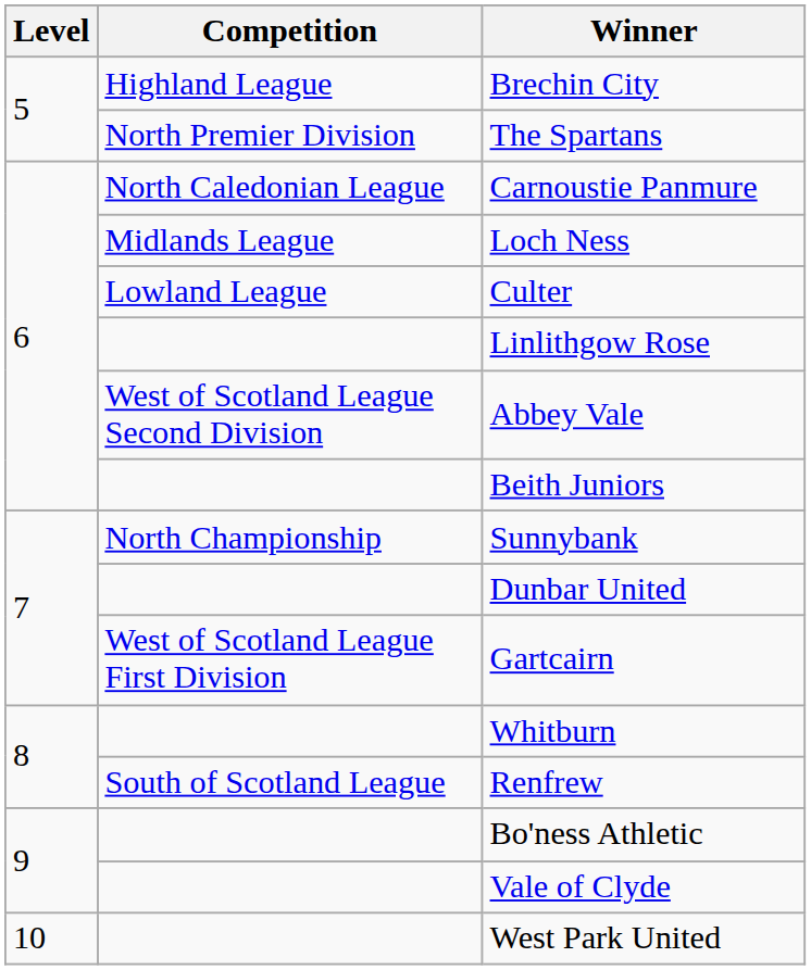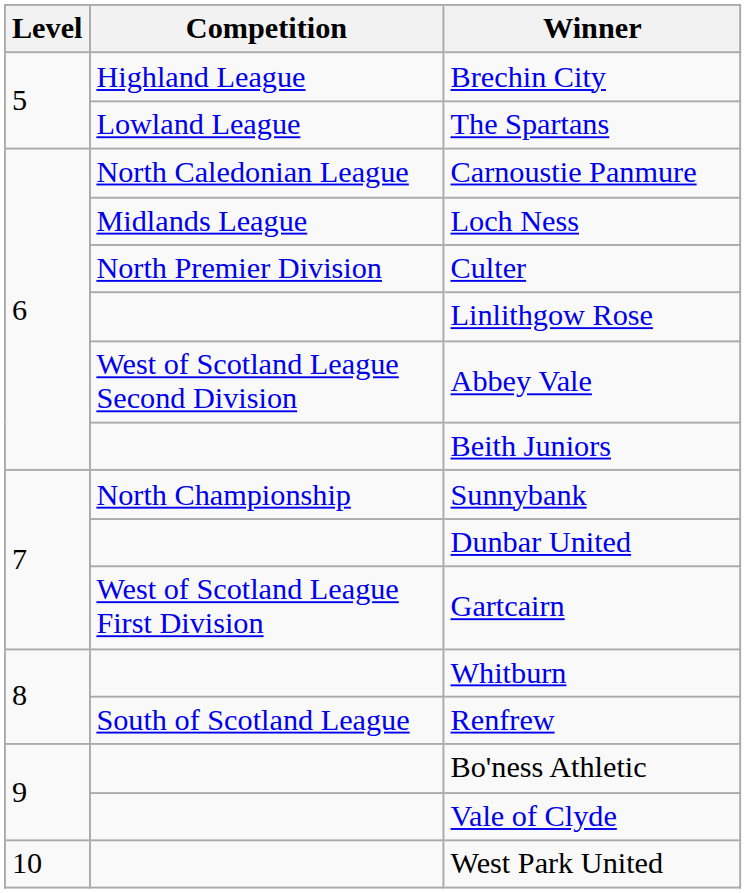The Spartans | Competition: North Premier Division -> Lowland League
Culter | Competition: Lowland League -> North Premier Division
